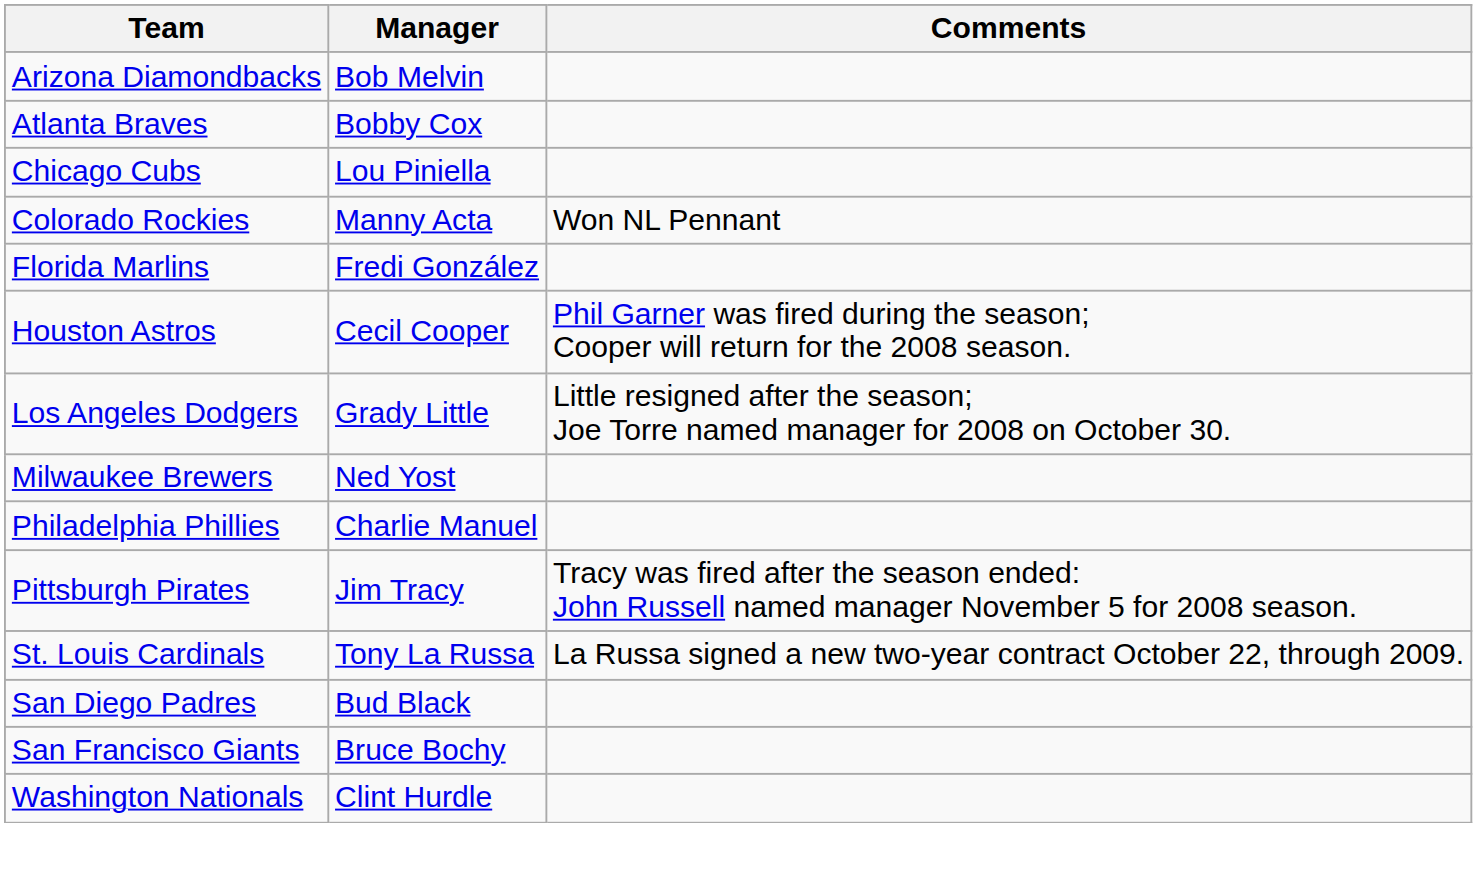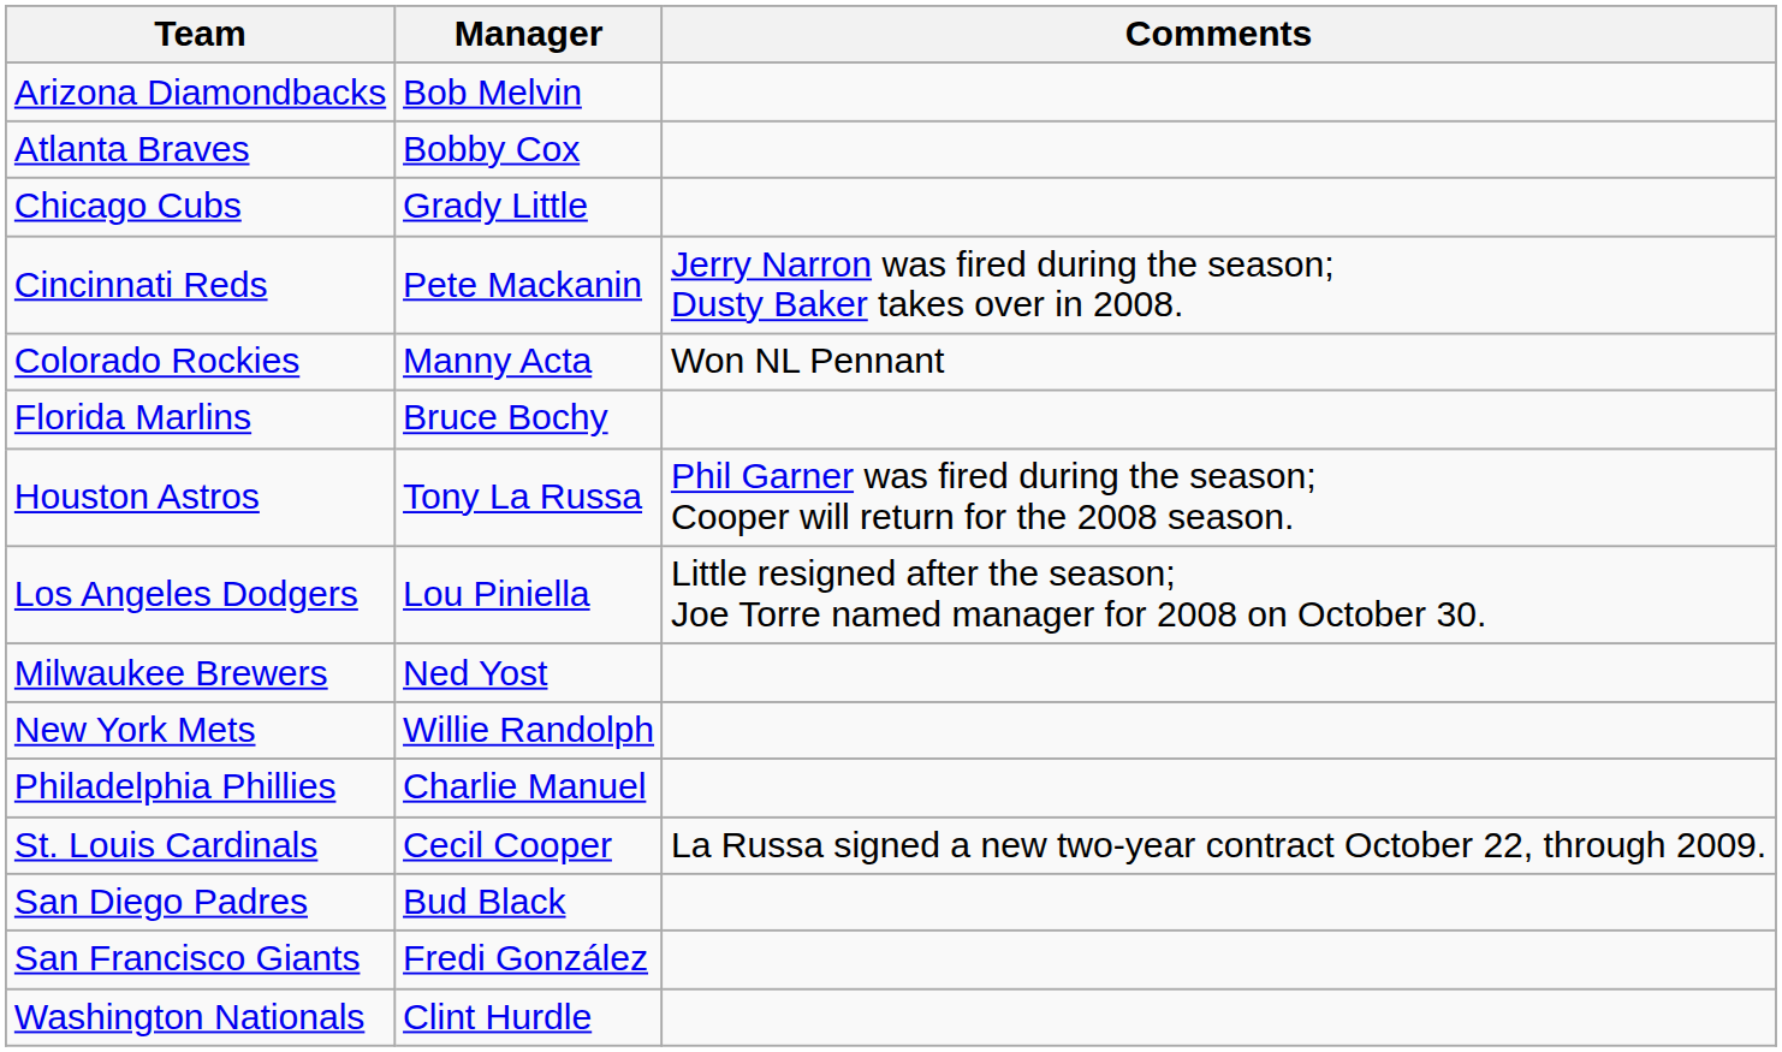Chicago Cubs | Manager: Lou Piniella -> Grady Little
+ row: Cincinnati Reds | Pete Mackanin | Jerry Narron was fired during the season; Dusty Baker takes over in 2008.
Florida Marlins | Manager: Fredi González -> Bruce Bochy
Houston Astros | Manager: Cecil Cooper -> Tony La Russa
Los Angeles Dodgers | Manager: Grady Little -> Lou Piniella
+ row: New York Mets | Willie Randolph
- row: Pittsburgh Pirates | Jim Tracy | Tracy was fired after the season ended: John Russell named manager November 5 for 2008 season.
St. Louis Cardinals | Manager: Tony La Russa -> Cecil Cooper
San Francisco Giants | Manager: Bruce Bochy -> Fredi González
